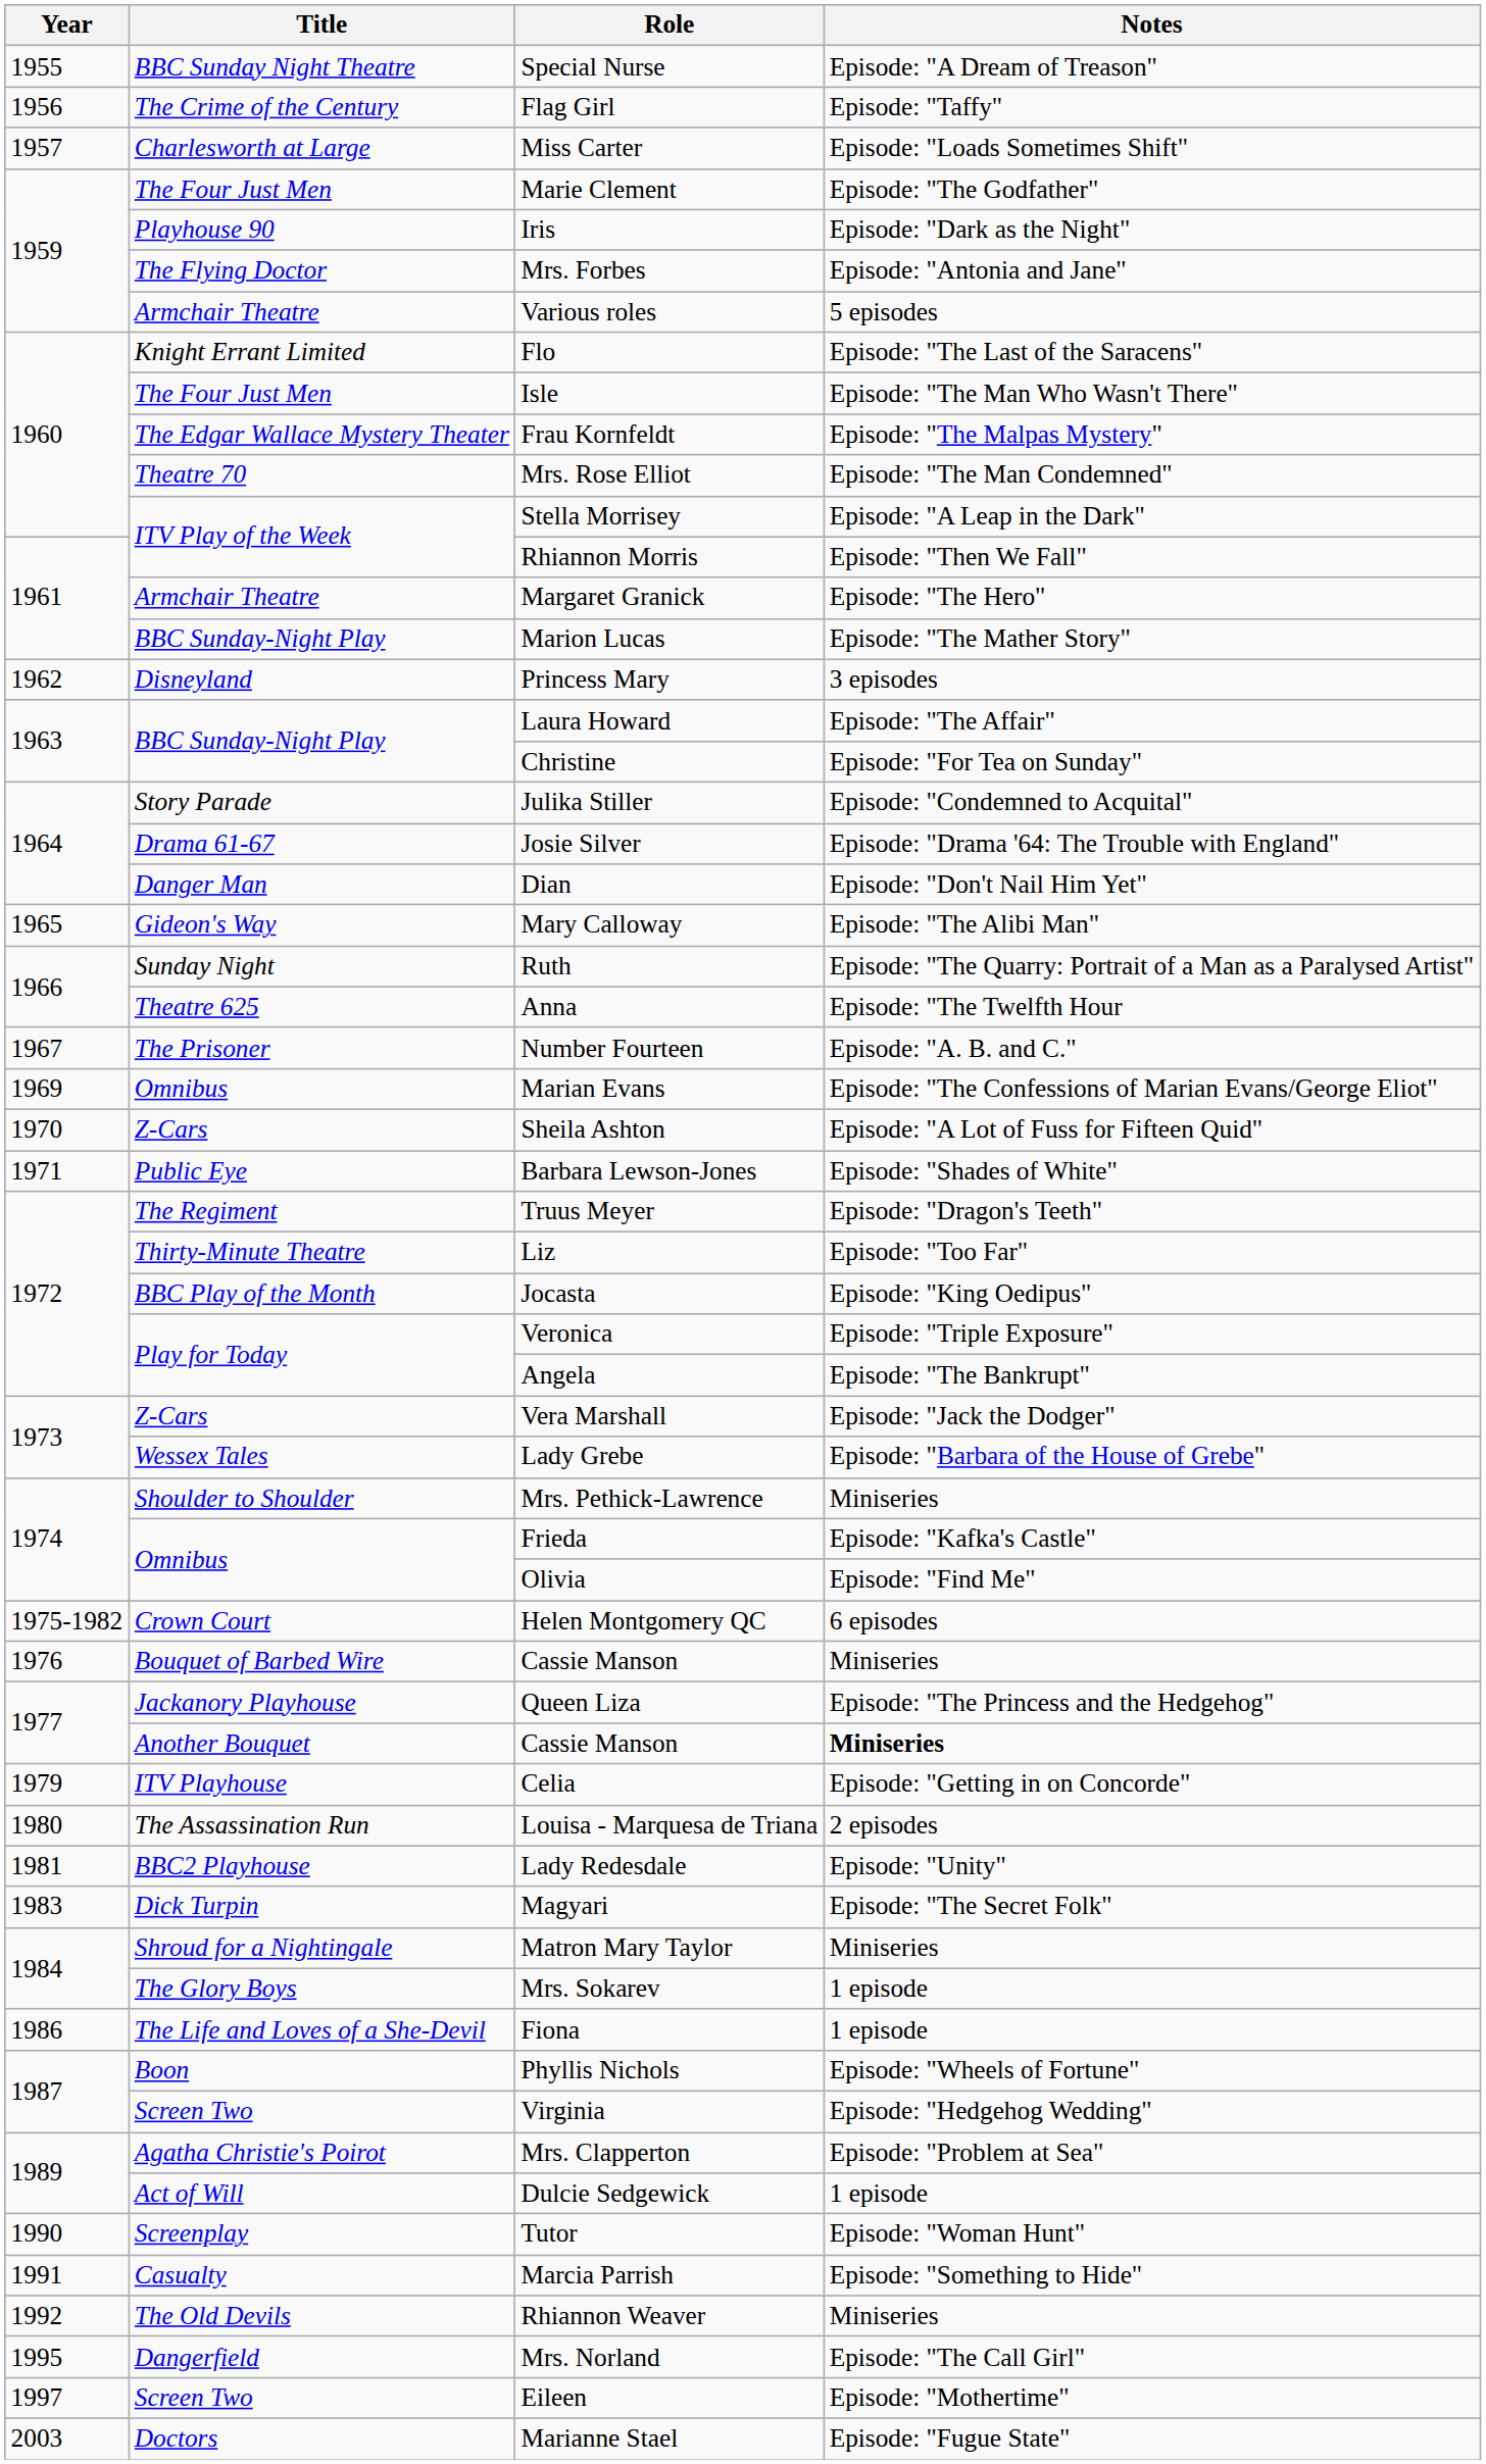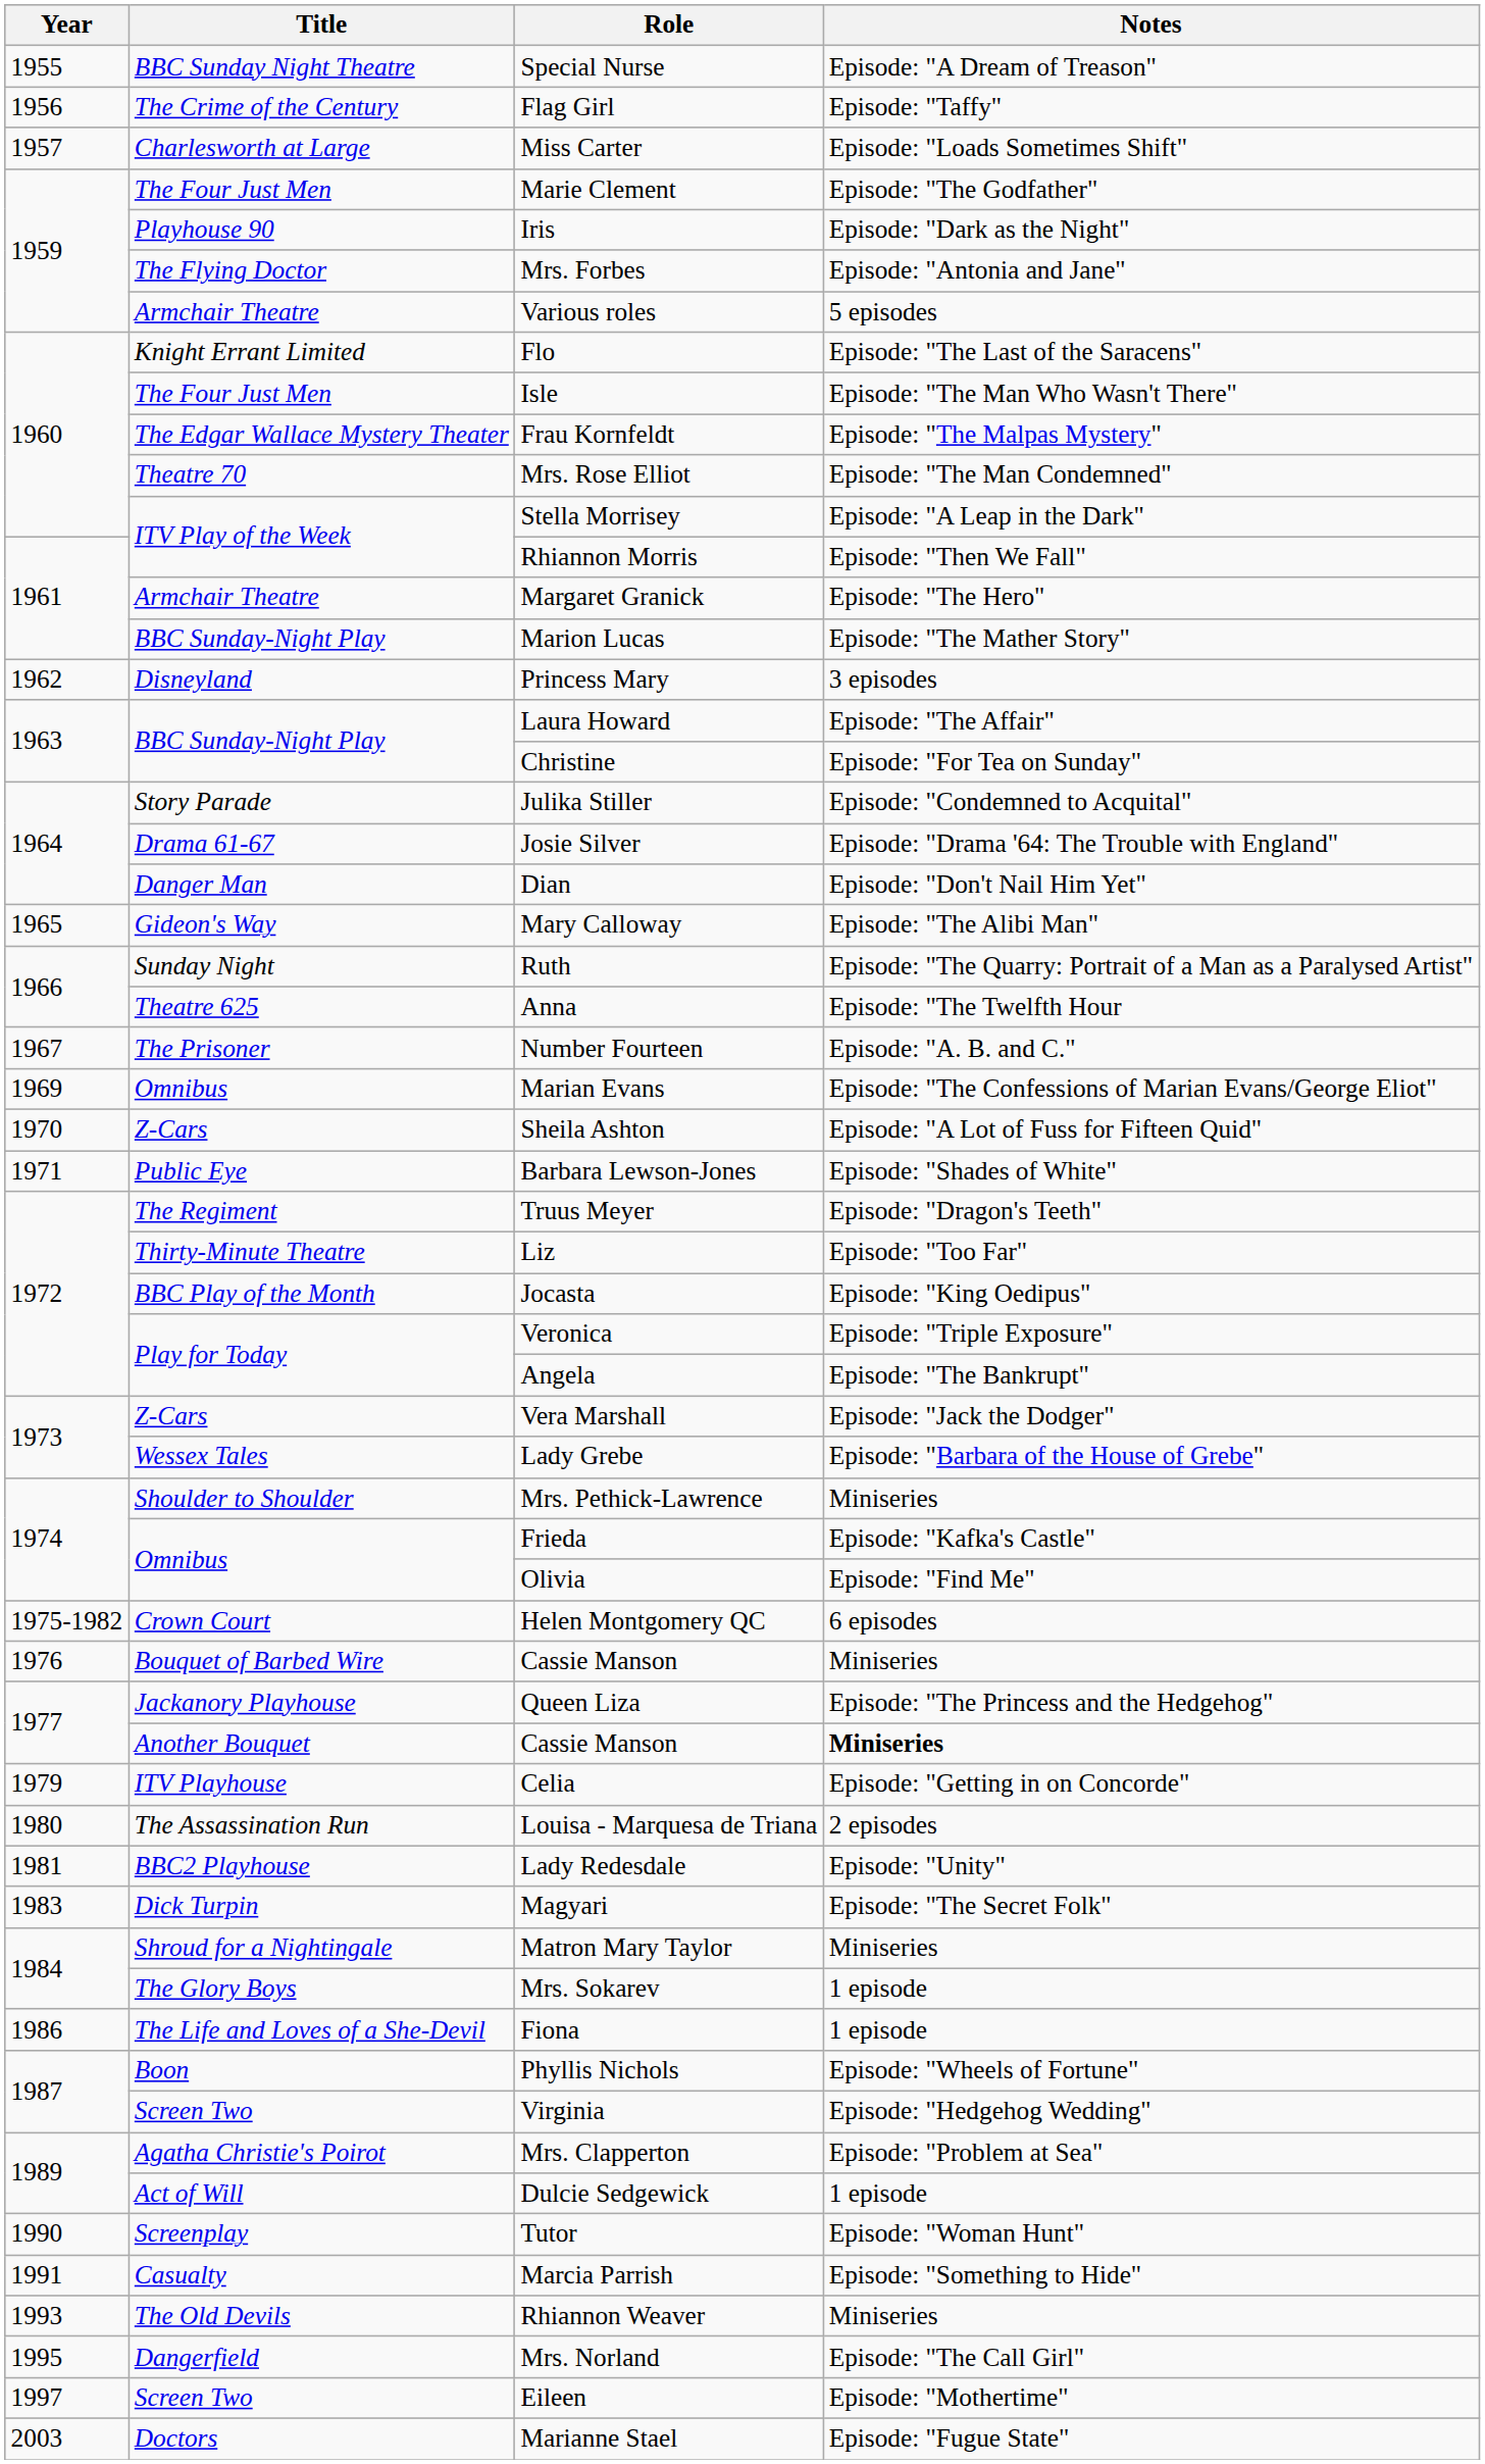Rhiannon Weaver | Year: 1992 -> 1993
